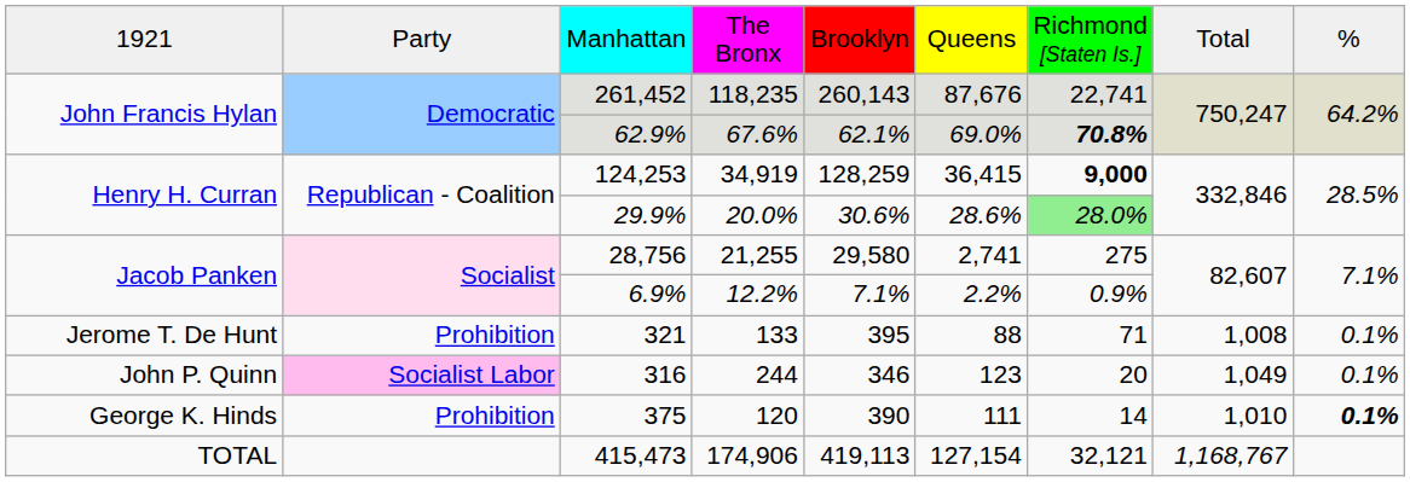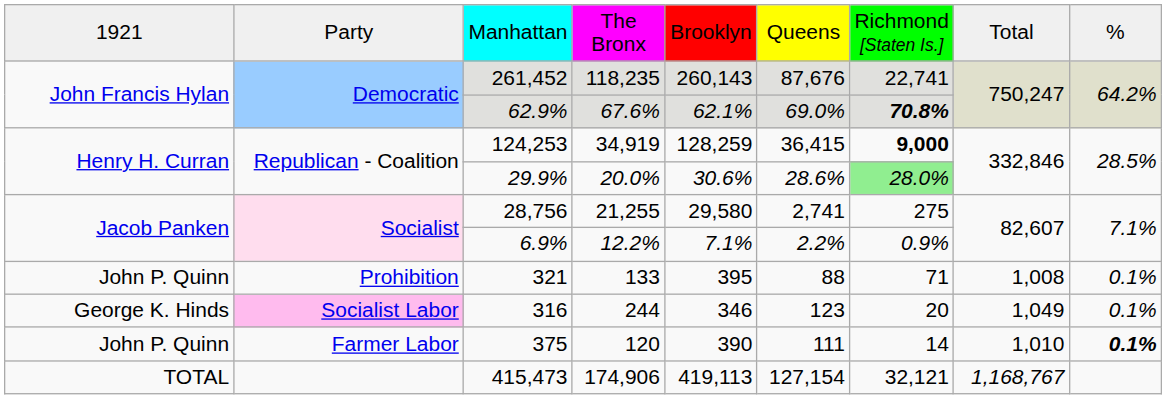321 | column 1: Jerome T. De Hunt -> John P. Quinn
316 | column 1: John P. Quinn -> George K. Hinds
375 | column 1: George K. Hinds -> John P. Quinn
375 | column 2: Prohibition -> Farmer Labor
